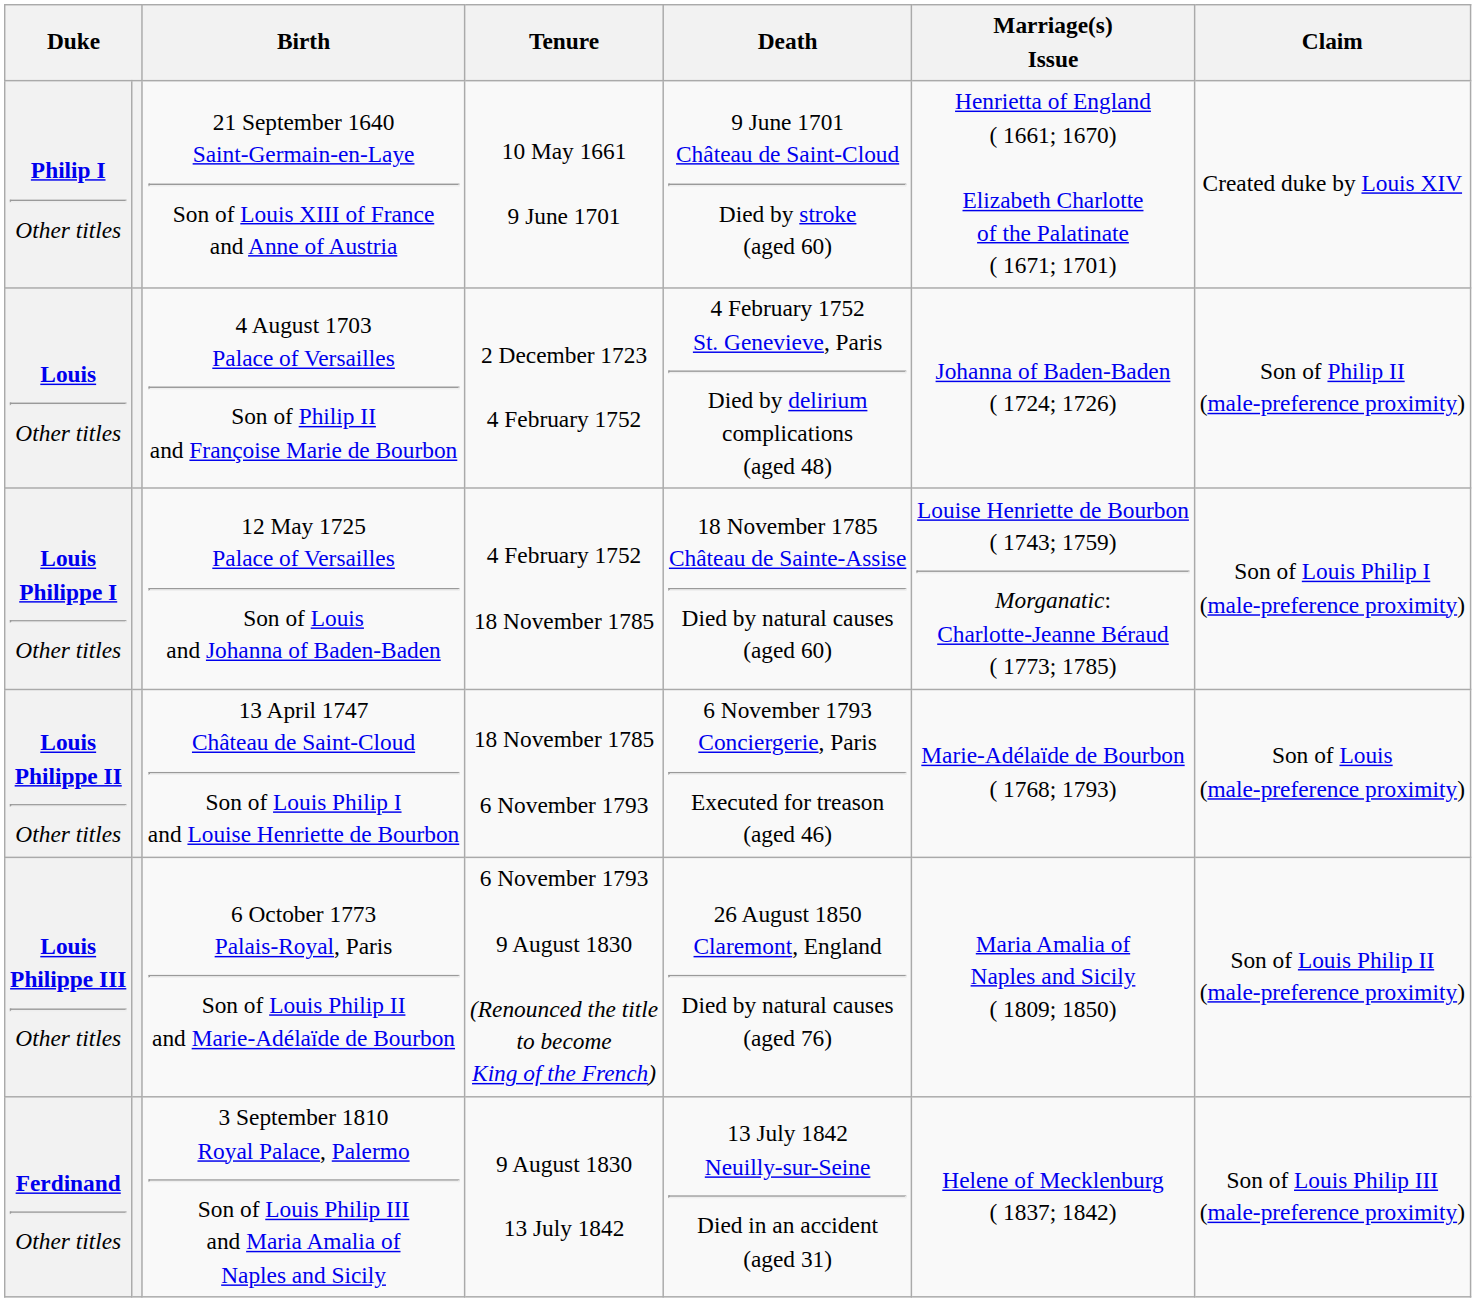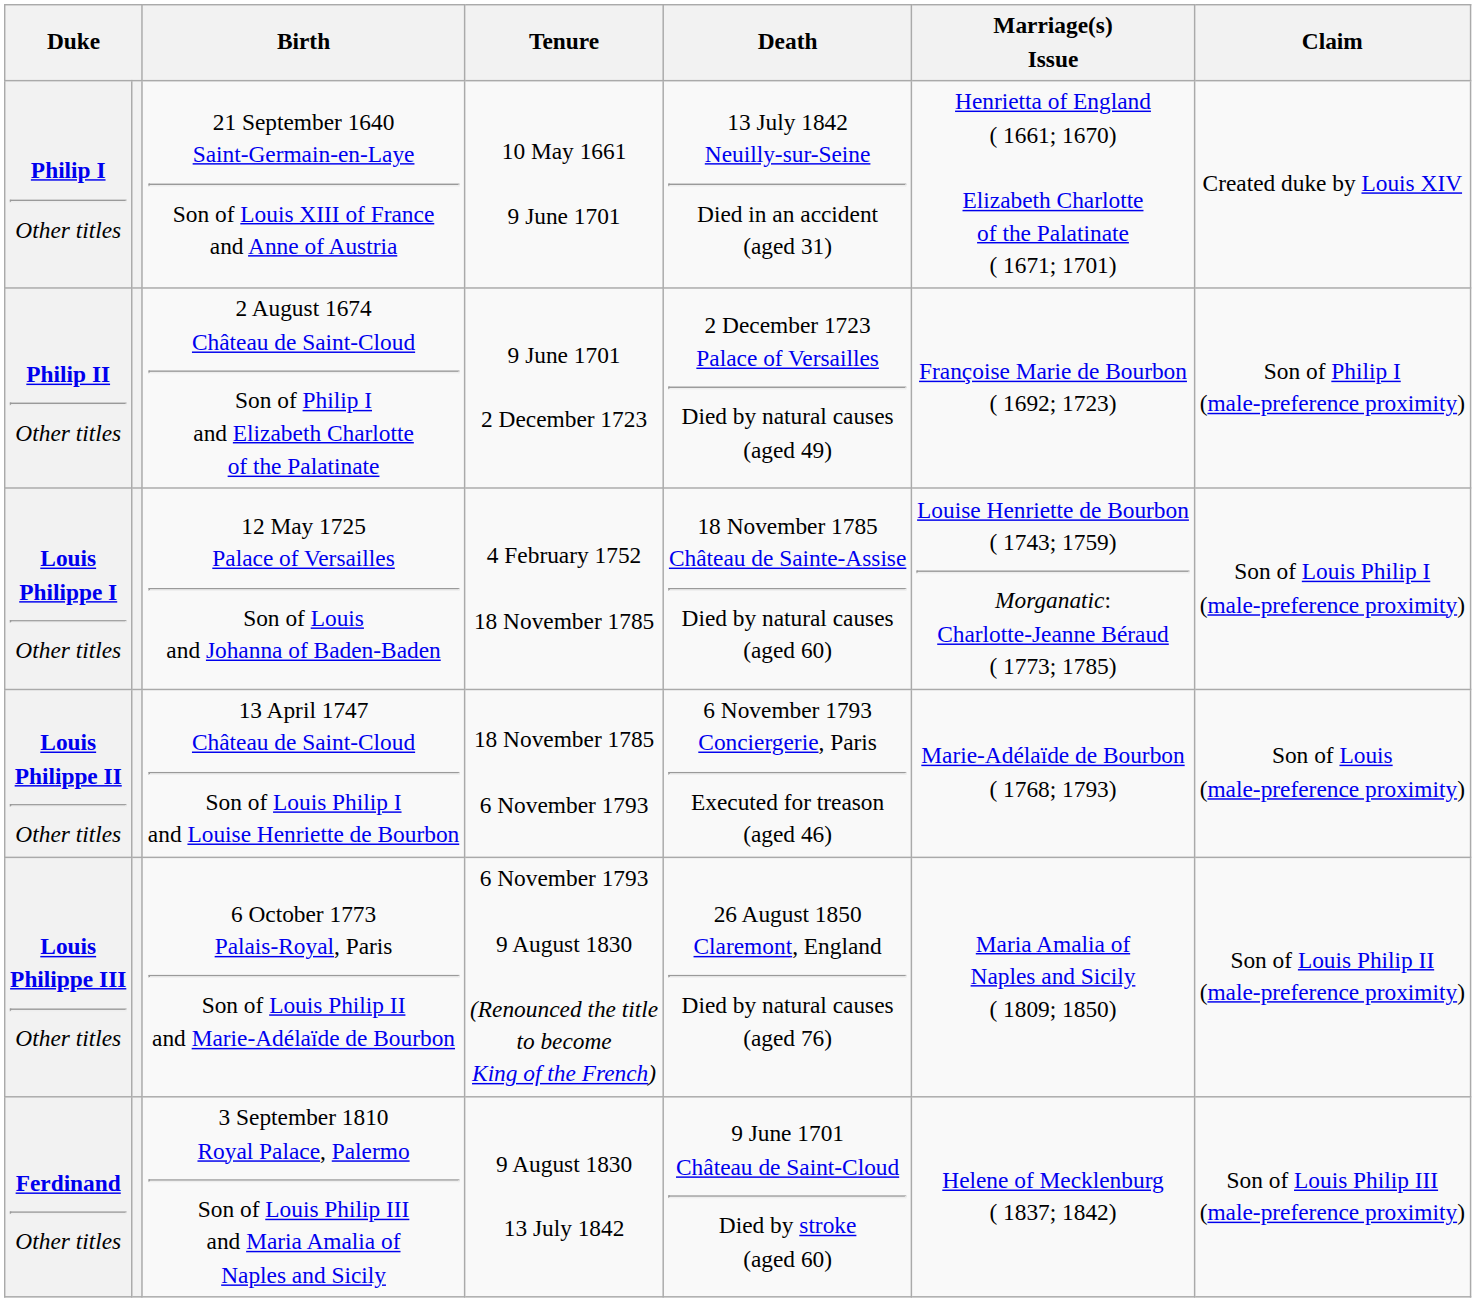Philip I Other titles | Death: 9 June 1701 Château de Saint-Cloud Died by stroke (aged 60) -> 13 July 1842 Neuilly-sur-Seine Died in an accident (aged 31)
+ row: Philip II Other titles | 2 August 1674 Château de Saint-Cloud Son of Philip I and Elizabeth Charlotte of the Palatinate | 9 June 1701 2 December 1723 | 2 December 1723 Palace of Versailles Died by natural causes (aged 49) | Françoise Marie de Bourbon ( 1692; 1723) | Son of Philip I (male-preference proximity)
- row: Louis Other titles | 4 August 1703 Palace of Versailles Son of Philip II and Françoise Marie de Bourbon | 2 December 1723 4 February 1752 | 4 February 1752 St. Genevieve, Paris Died by delirium complications (aged 48) | Johanna of Baden-Baden ( 1724; 1726) | Son of Philip II (male-preference proximity)
Ferdinand Other titles | Death: 13 July 1842 Neuilly-sur-Seine Died in an accident (aged 31) -> 9 June 1701 Château de Saint-Cloud Died by stroke (aged 60)
